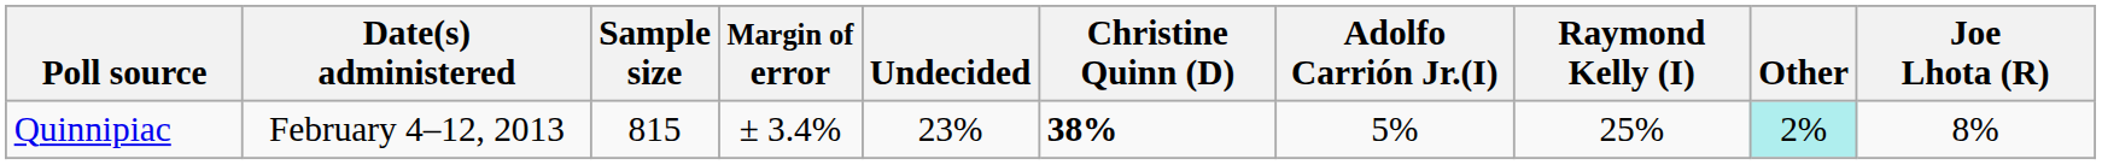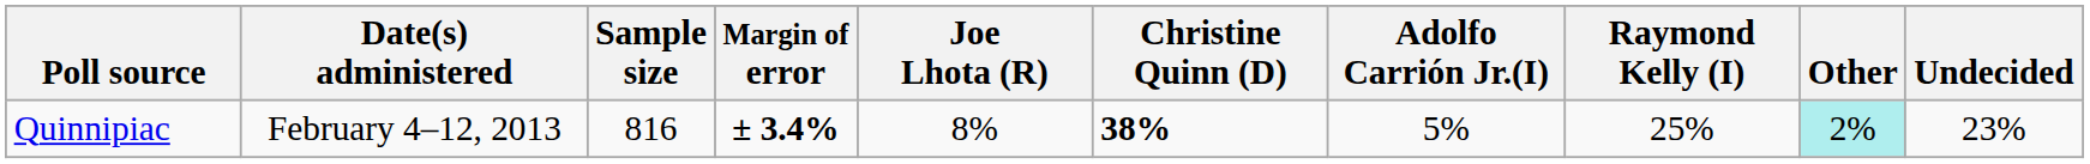columns swapped: Joe Lhota (R) <-> Undecided
Quinnipiac | Sample size: 815 -> 816
Quinnipiac | Margin of error: normal -> bold
